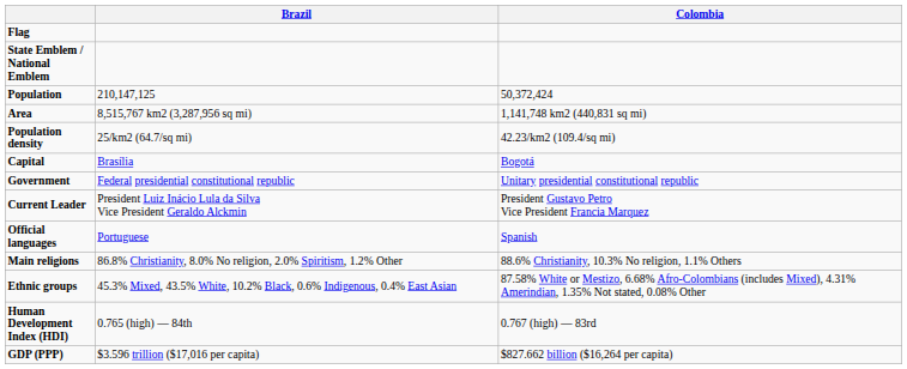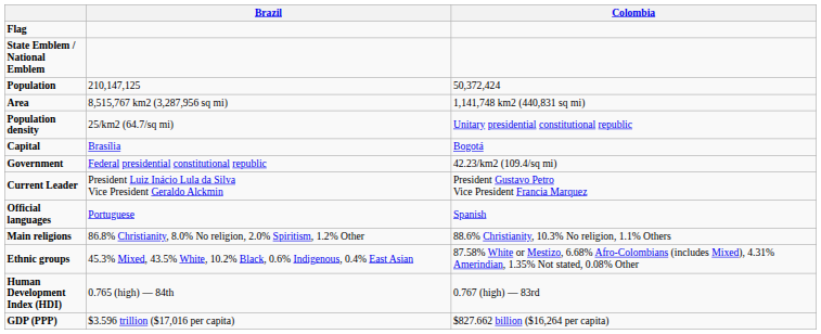Population density | Colombia: 42.23/km2 (109.4/sq mi) -> Unitary presidential constitutional republic
Government | Colombia: Unitary presidential constitutional republic -> 42.23/km2 (109.4/sq mi)
